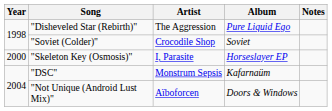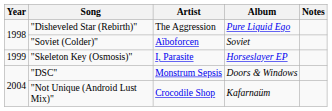"Soviet (Colder)" | Artist: Crocodile Shop -> Aïboforcen
"Skeleton Key (Osmosis)" | Year: 2000 -> 1999
"DSC" | Album: Kafarnaüm -> Doors & Windows
"Not Unique (Android Lust Mix)" | Artist: Aïboforcen -> Crocodile Shop
"Not Unique (Android Lust Mix)" | Album: Doors & Windows -> Kafarnaüm
